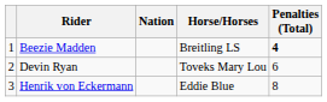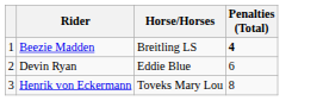- column: Nation
Devin Ryan | Horse/Horses: Toveks Mary Lou -> Eddie Blue
Henrik von Eckermann | Horse/Horses: Eddie Blue -> Toveks Mary Lou
